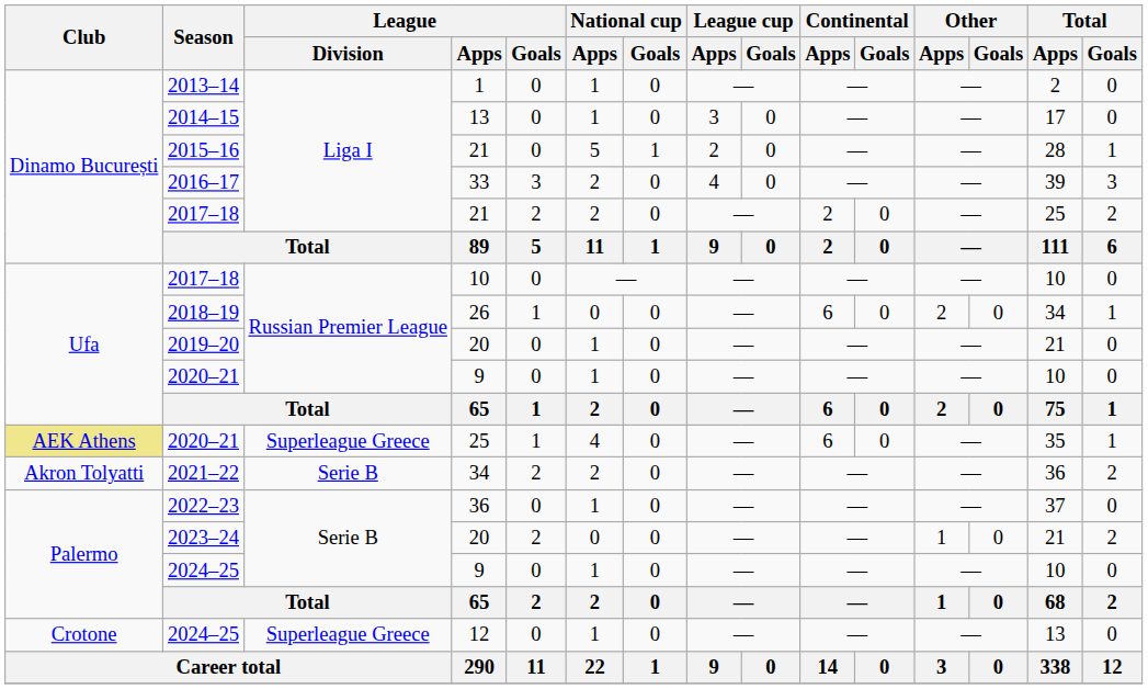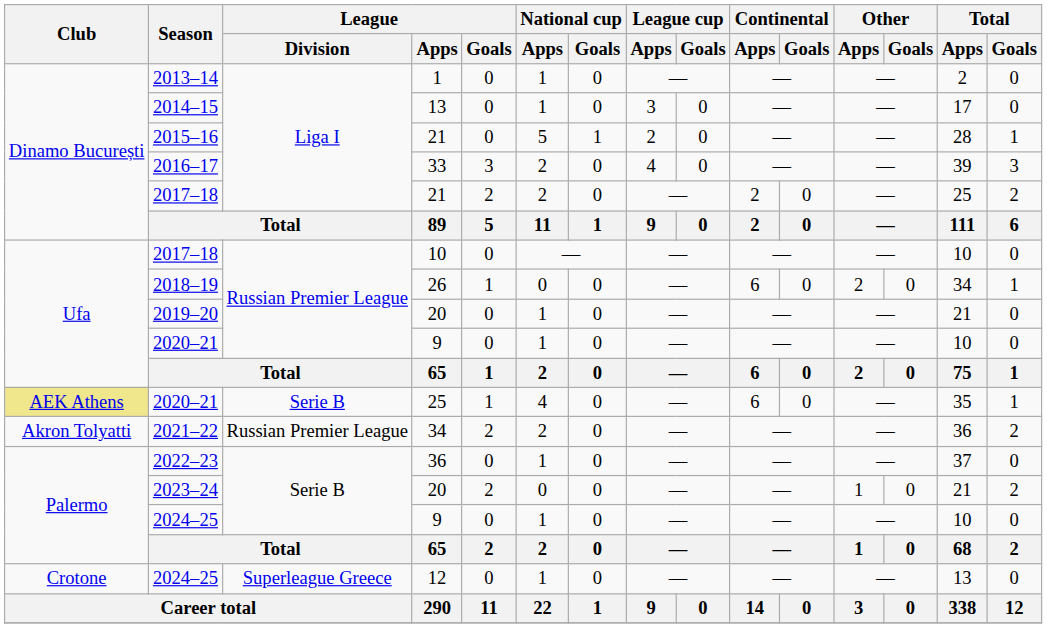2020–21 / 25 | League / Division: Superleague Greece -> Serie B
2021–22 | League / Division: Serie B -> Russian Premier League
